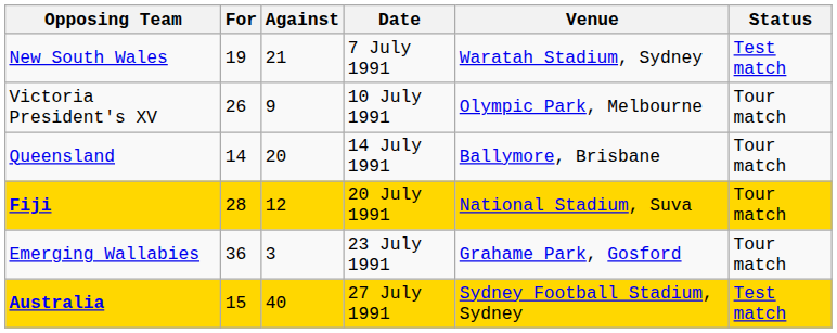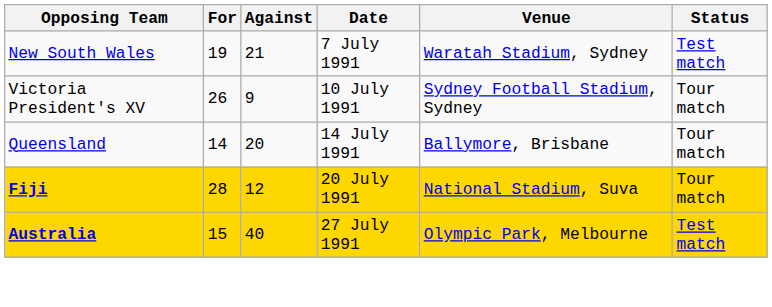Victoria President's XV | Venue: Olympic Park, Melbourne -> Sydney Football Stadium, Sydney
- row: Emerging Wallabies | 36 | 3 | 23 July 1991 | Grahame Park, Gosford | Tour match
Australia | Venue: Sydney Football Stadium, Sydney -> Olympic Park, Melbourne
